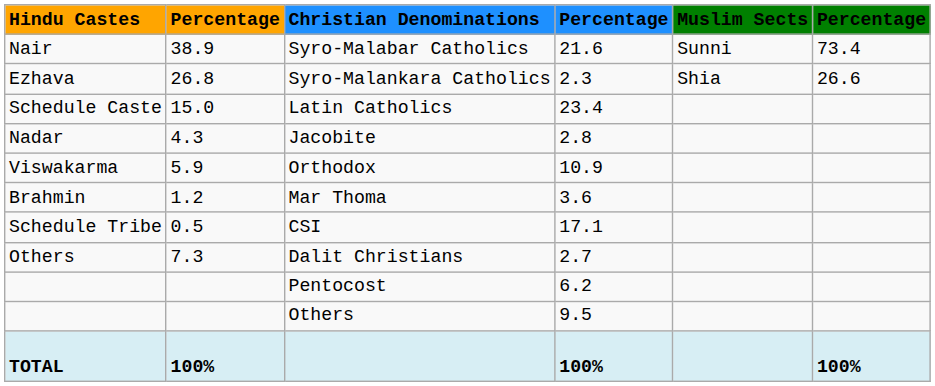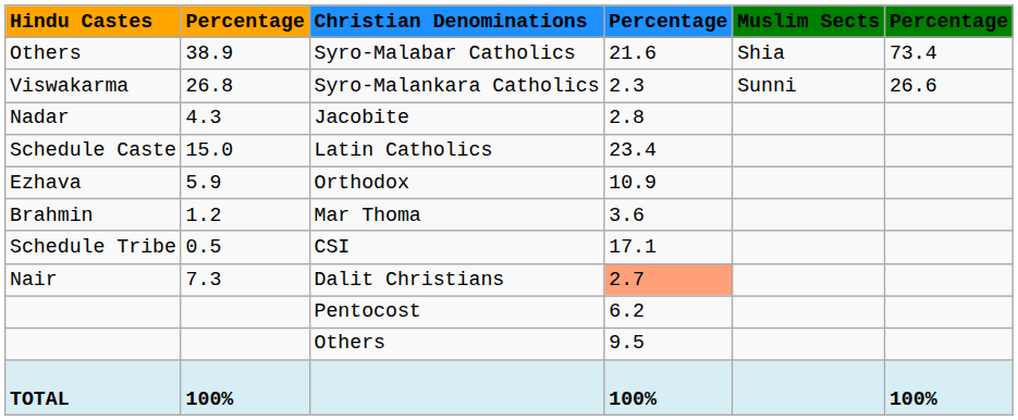Syro-Malabar Catholics | column 1: Nair -> Others
Syro-Malabar Catholics | column 5: Sunni -> Shia
Syro-Malankara Catholics | column 1: Ezhava -> Viswakarma
Syro-Malankara Catholics | column 5: Shia -> Sunni
rows swapped: Latin Catholics <-> Jacobite
Orthodox | column 1: Viswakarma -> Ezhava
Dalit Christians | column 1: Others -> Nair
Dalit Christians | column 4: no background -> lightsalmon background
